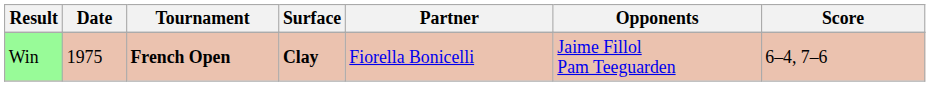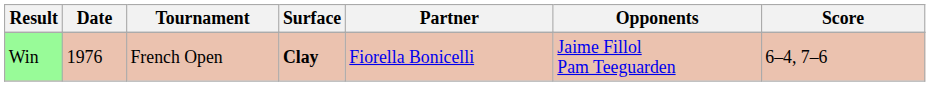Win | Date: 1975 -> 1976
Win | Tournament: bold -> normal
